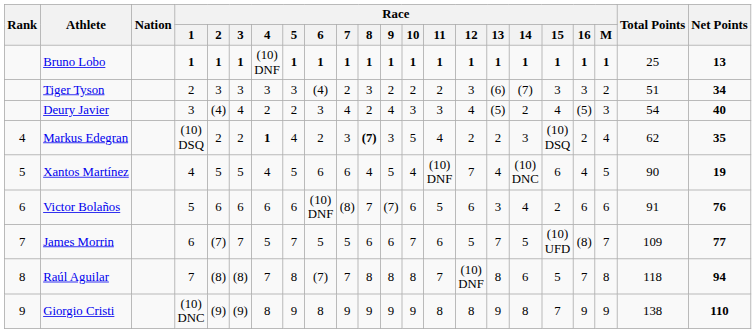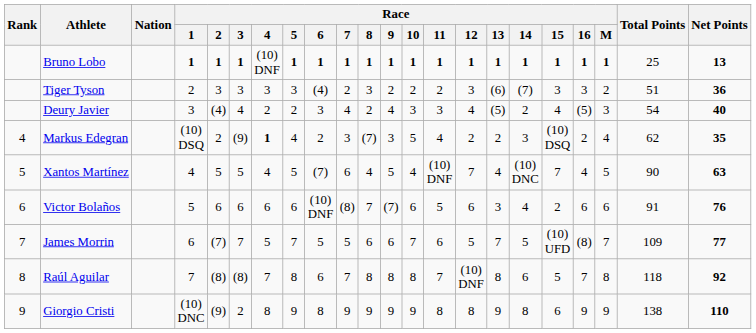Tiger Tyson | Net Points: 34 -> 36
Markus Edegran | Race / 3: 2 -> (9)
Markus Edegran | Race / 8: bold -> normal
Xantos Martínez | Race / 6: 6 -> (7)
Xantos Martínez | Race / 15: 6 -> 7
Xantos Martínez | Net Points: 19 -> 63
Raúl Aguilar | Race / 6: (7) -> 6
Raúl Aguilar | Net Points: 94 -> 92
Giorgio Cristi | Race / 3: (9) -> 2
Giorgio Cristi | Race / 15: 7 -> 6
